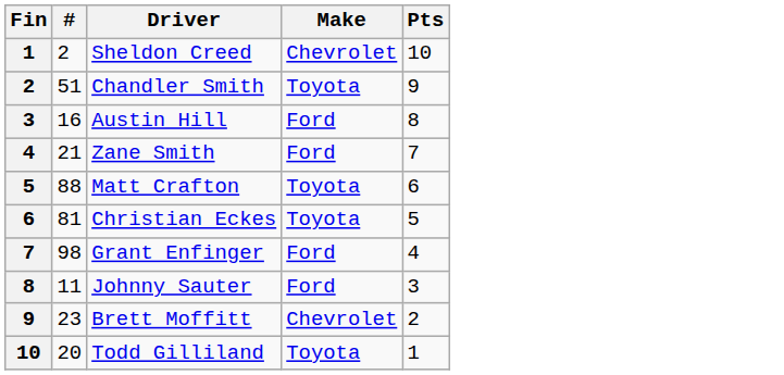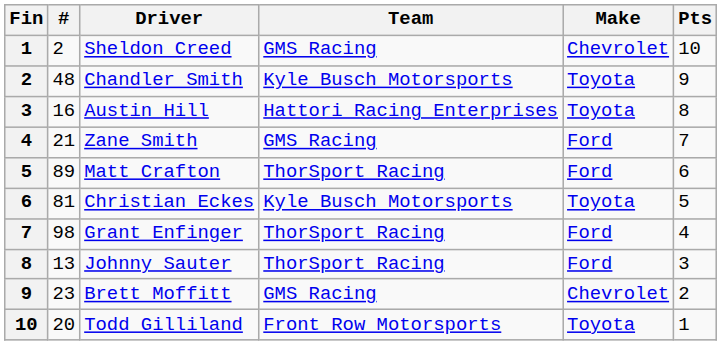+ column: Team | GMS Racing | Kyle Busch Motorsports | Hattori Racing Enterprises | GMS Racing | ThorSport Racing | Kyle Busch Motorsports | ThorSport Racing | ThorSport Racing | GMS Racing | Front Row Motorsports
Chandler Smith | #: 51 -> 48
Austin Hill | Make: Ford -> Toyota
Matt Crafton | #: 88 -> 89
Matt Crafton | Make: Toyota -> Ford
Johnny Sauter | #: 11 -> 13
